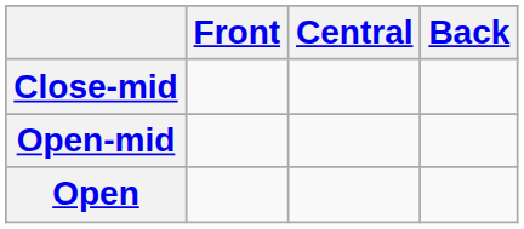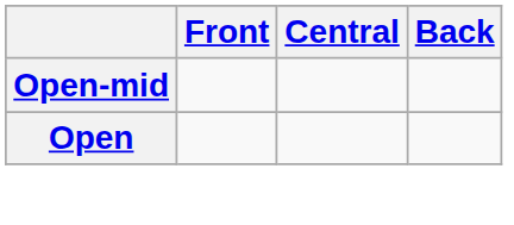- row: Close-mid
